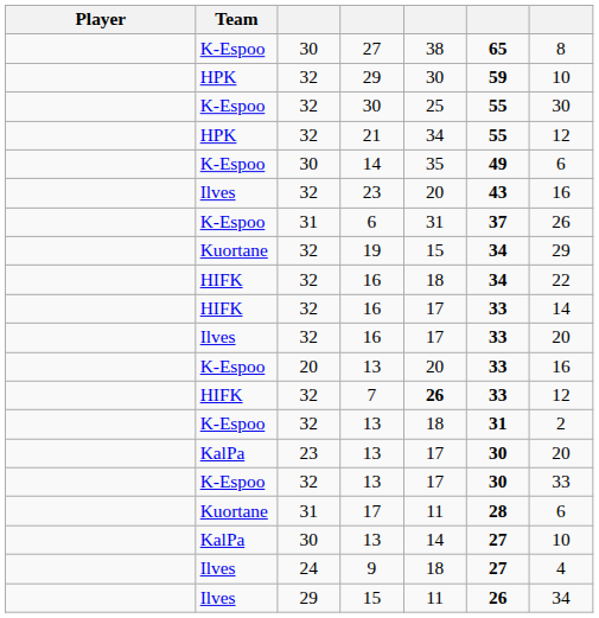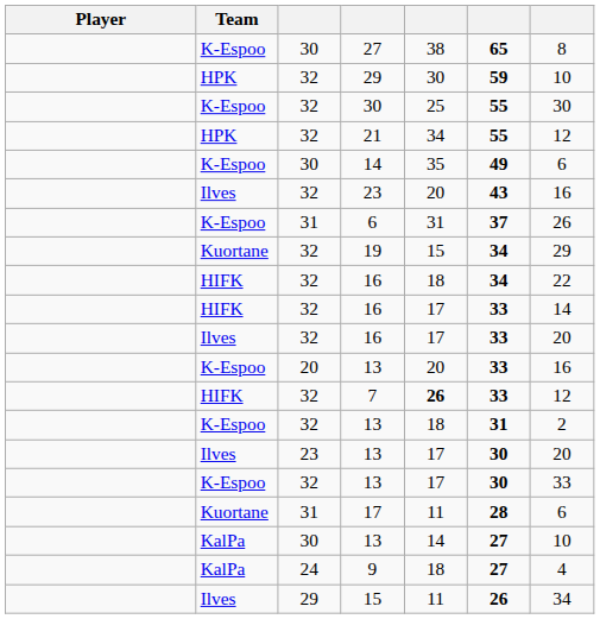23 / 13 | Team: KalPa -> Ilves
9 | Team: Ilves -> KalPa
